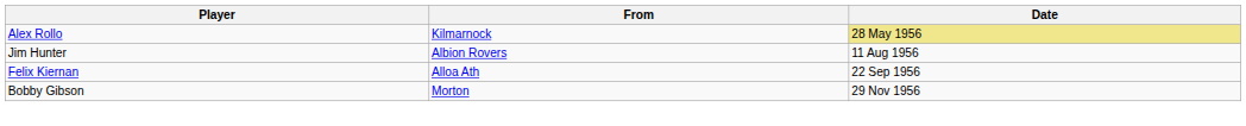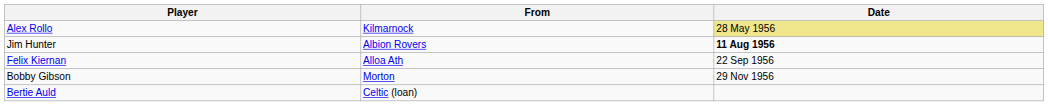Jim Hunter | Date: normal -> bold
+ row: Bertie Auld | Celtic (loan)
